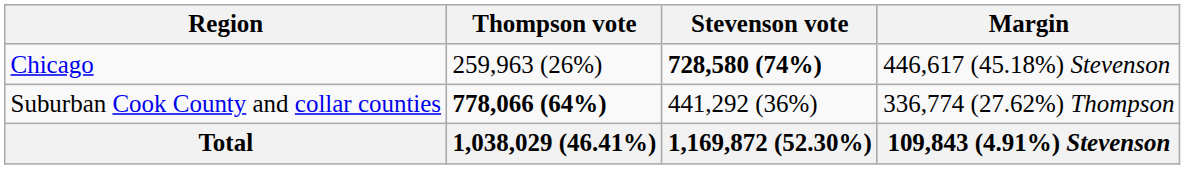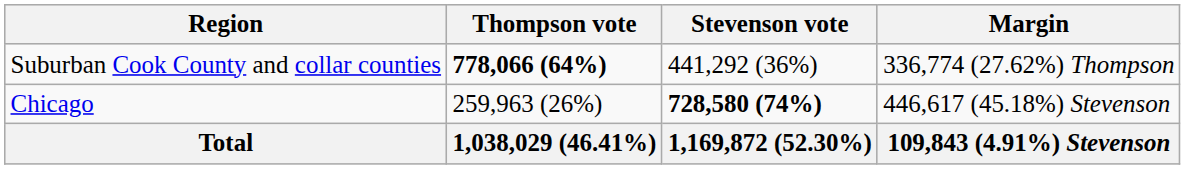rows swapped: Chicago <-> Suburban Cook County and collar counties
